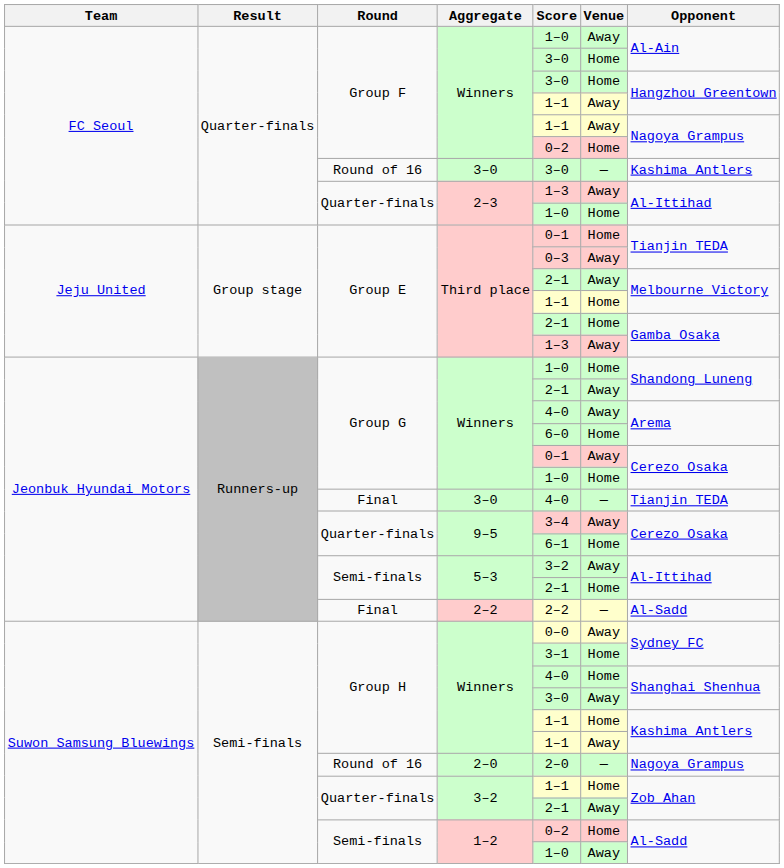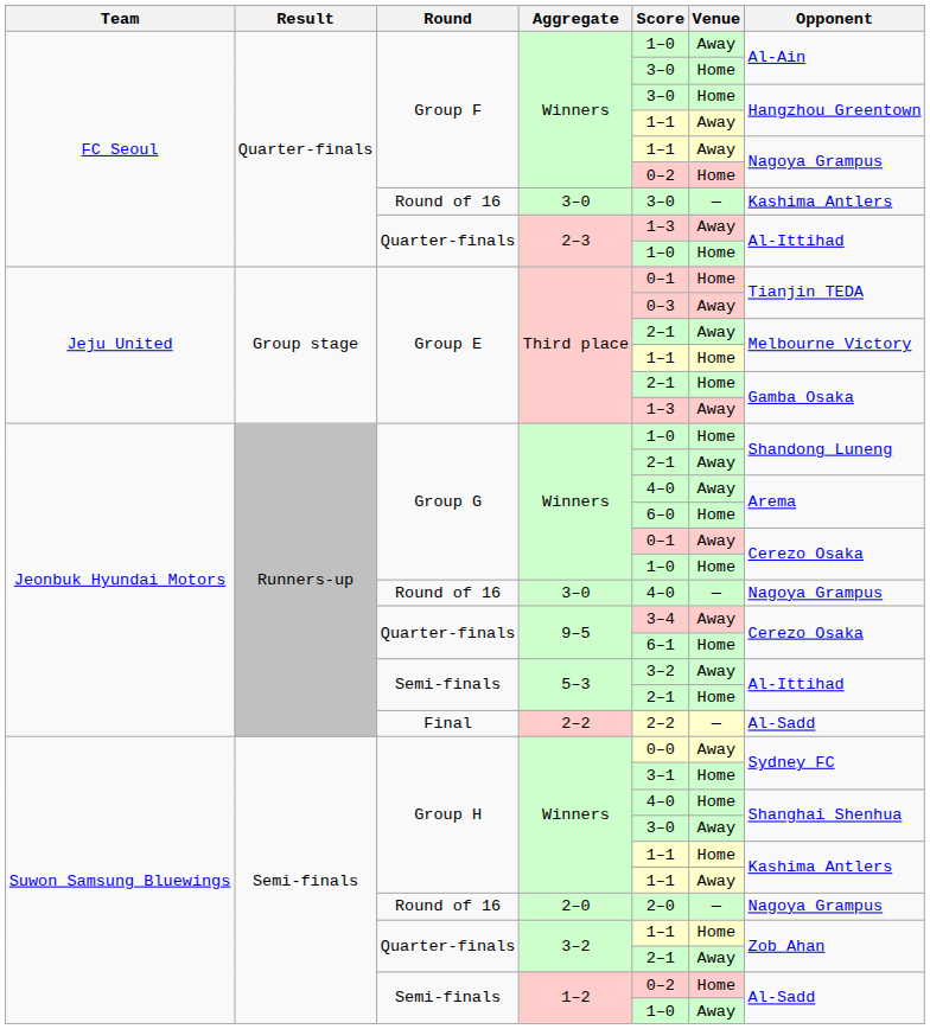Jeonbuk Hyundai Motors / 3–0 | Round: Final -> Round of 16
Jeonbuk Hyundai Motors / 3–0 | Opponent: Tianjin TEDA -> Nagoya Grampus
